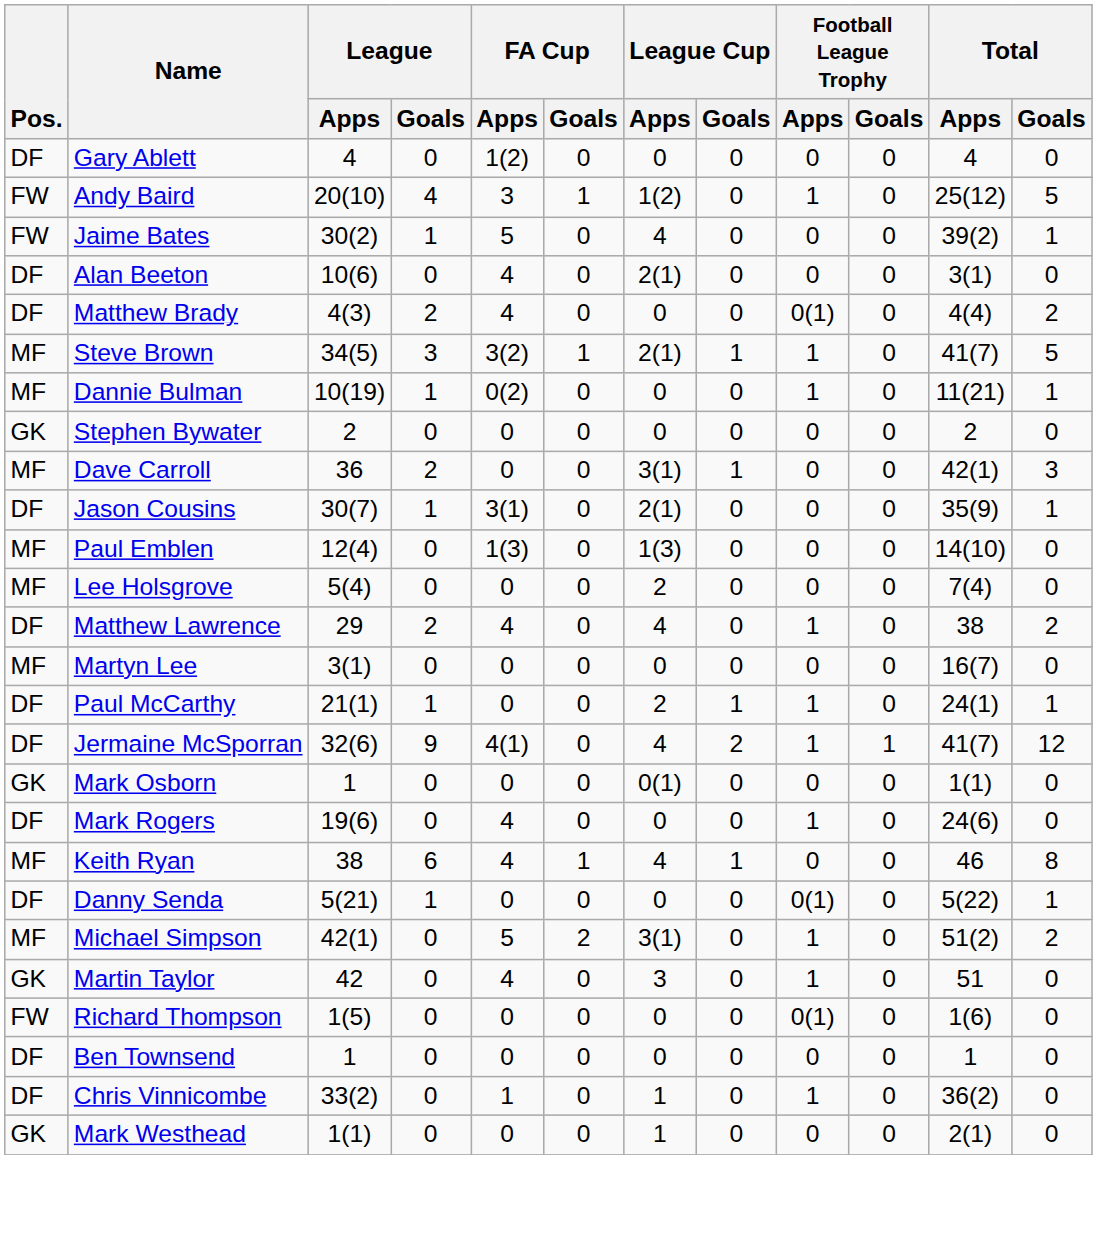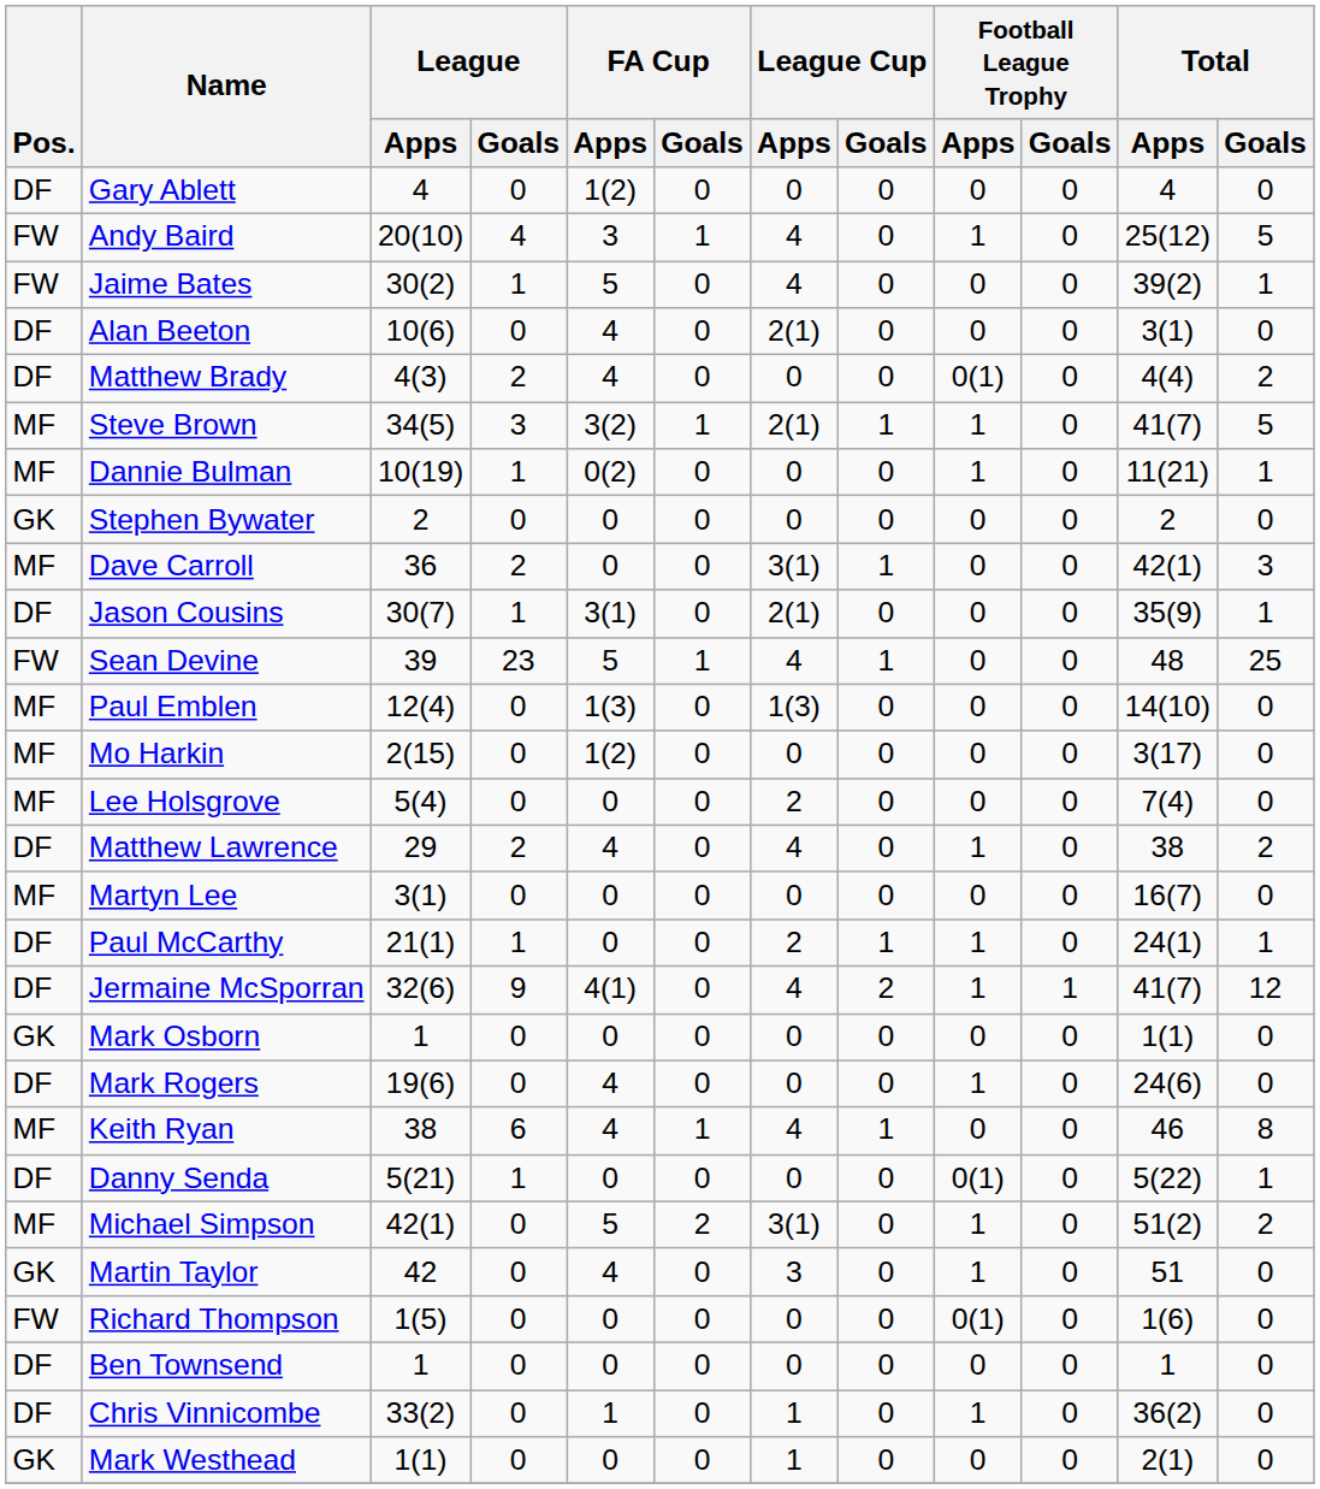Andy Baird | League Cup / Apps: 1(2) -> 4
+ row: FW | Sean Devine | 39 | 23 | 5 | 1 | 4 | 1 | 0 | 0 | 48 | 25
+ row: MF | Mo Harkin | 2(15) | 0 | 1(2) | 0 | 0 | 0 | 0 | 0 | 3(17) | 0
Mark Osborn | League Cup / Apps: 0(1) -> 0
